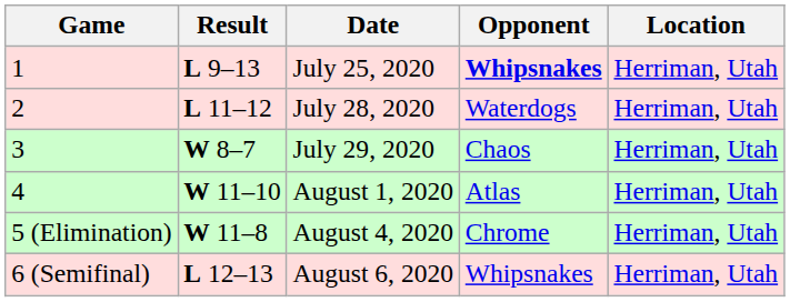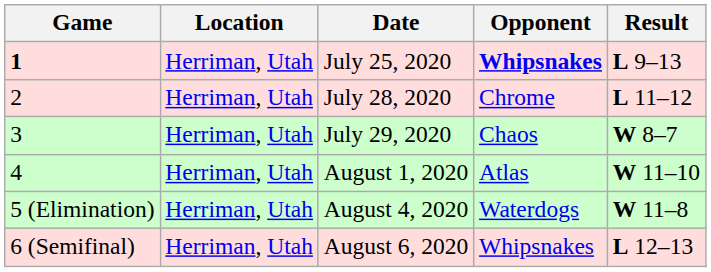columns swapped: Location <-> Result
July 25, 2020 | Game: normal -> bold
July 28, 2020 | Opponent: Waterdogs -> Chrome
August 4, 2020 | Opponent: Chrome -> Waterdogs
